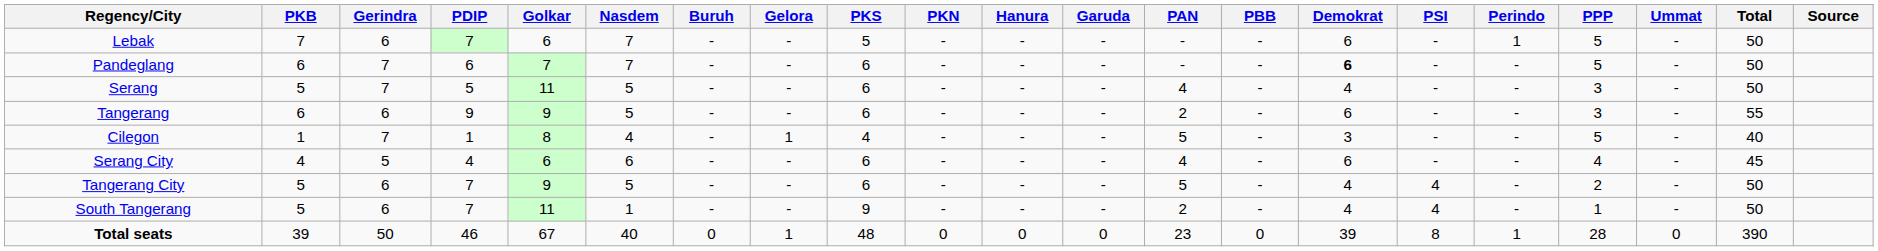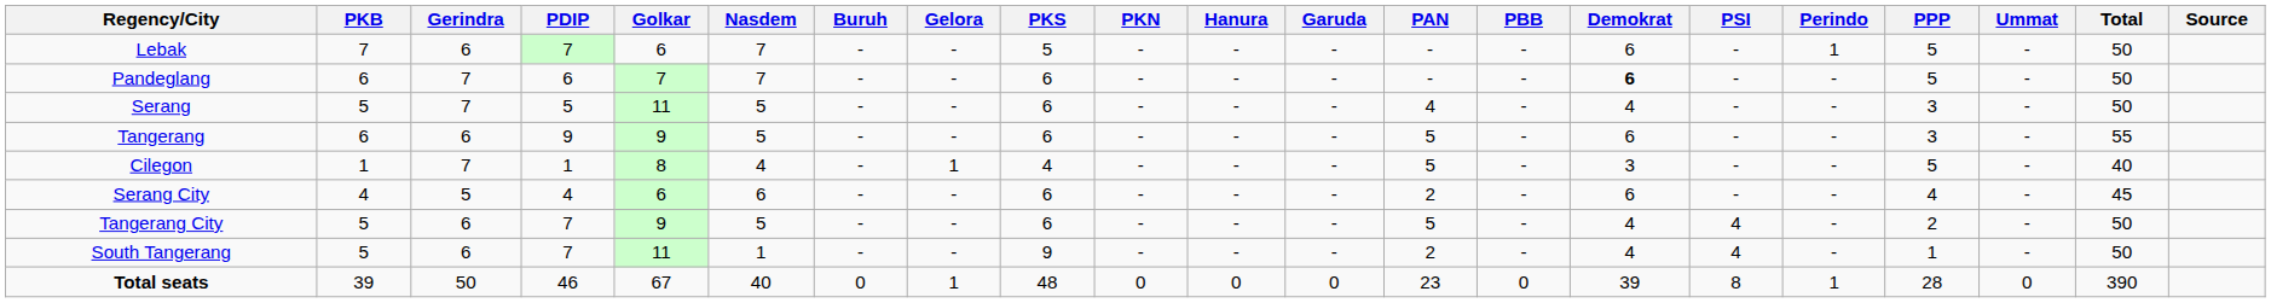Tangerang | PAN: 2 -> 5
Serang City | PAN: 4 -> 2
